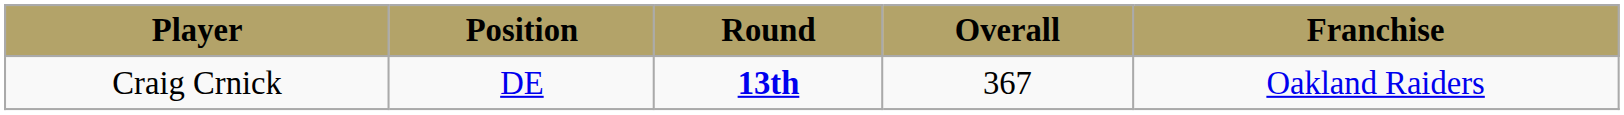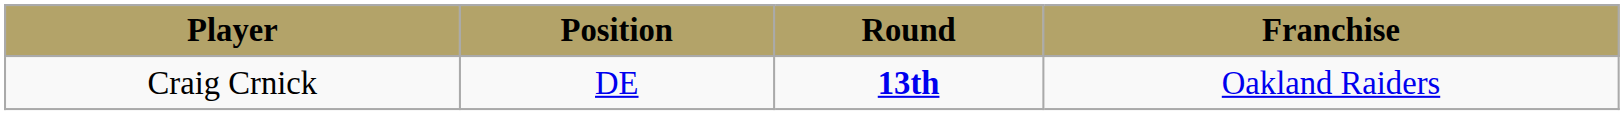- column: Overall | 367
